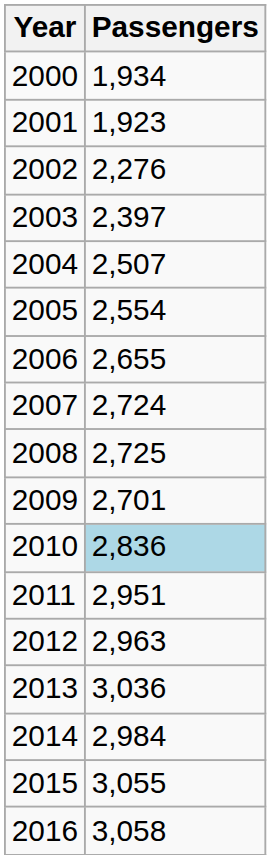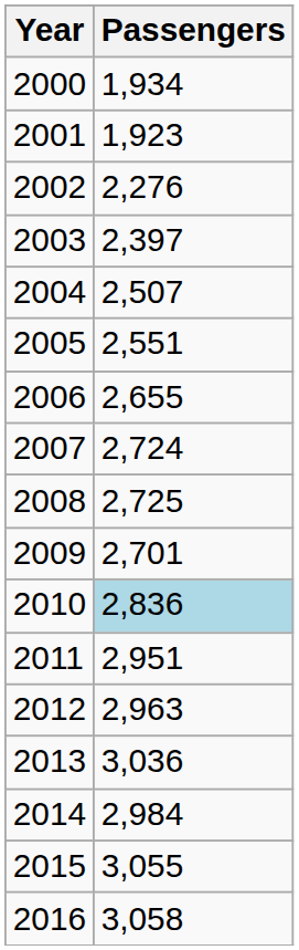2005 | Passengers: 2,554 -> 2,551
